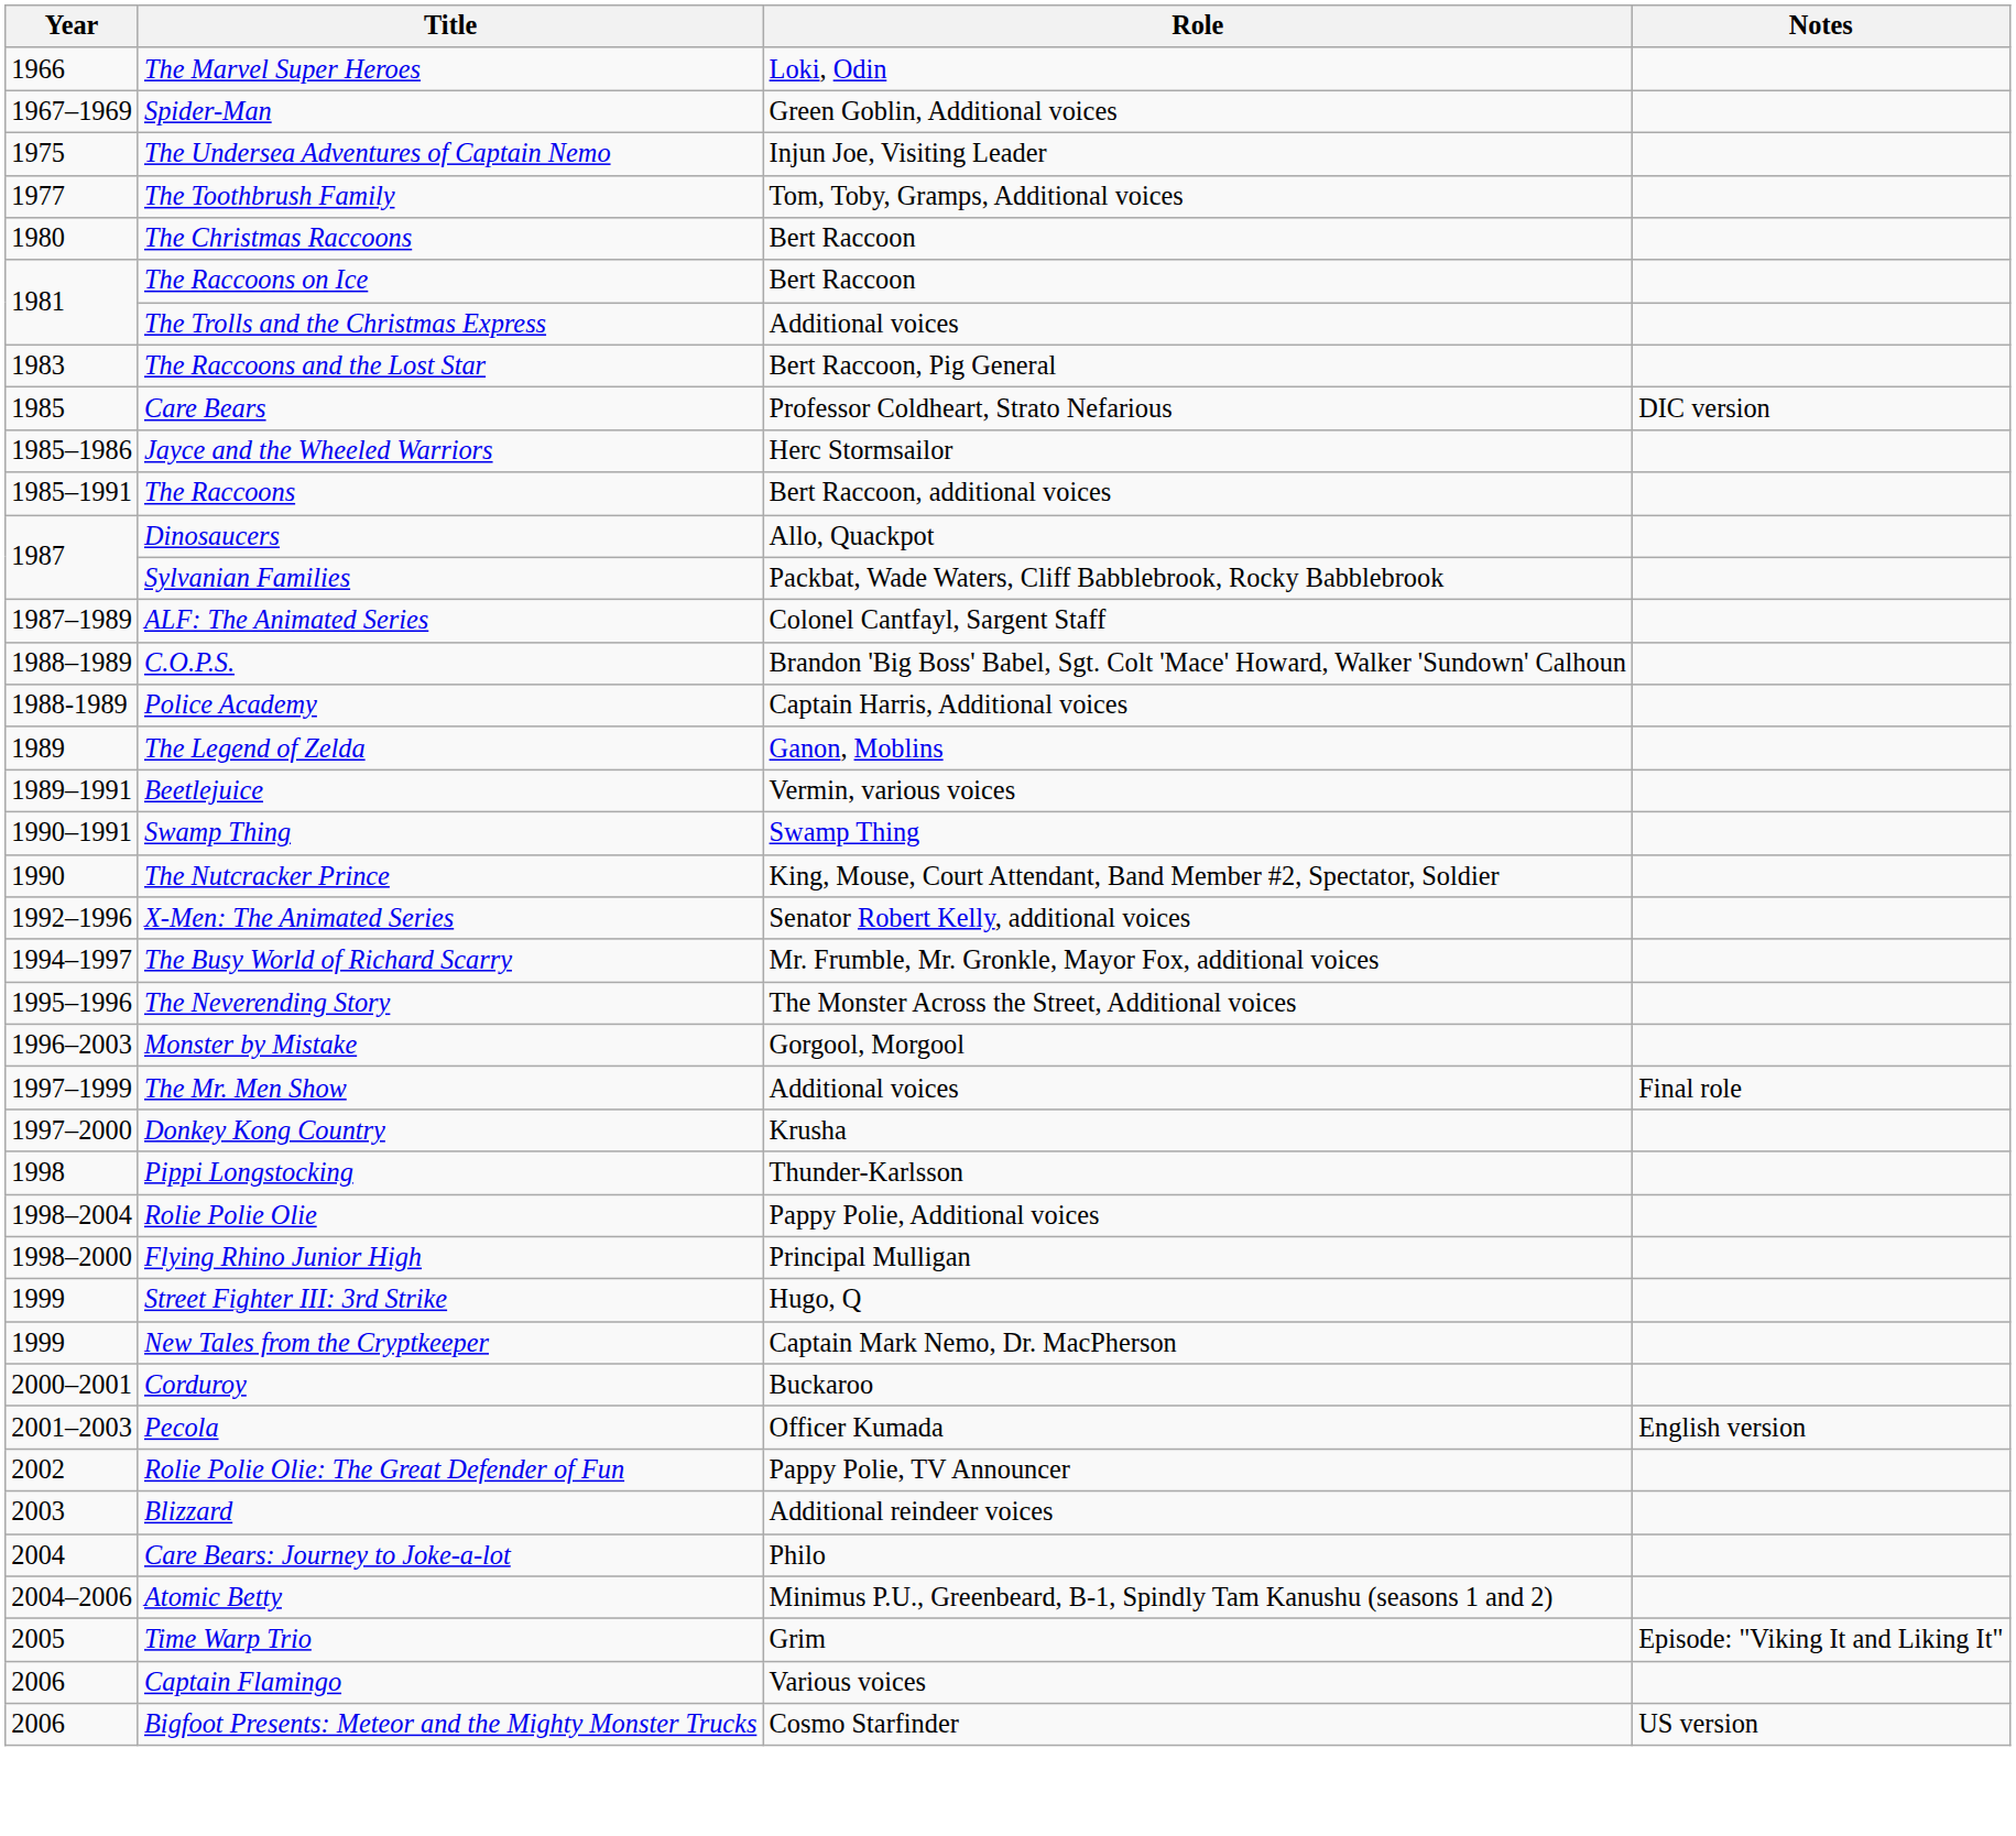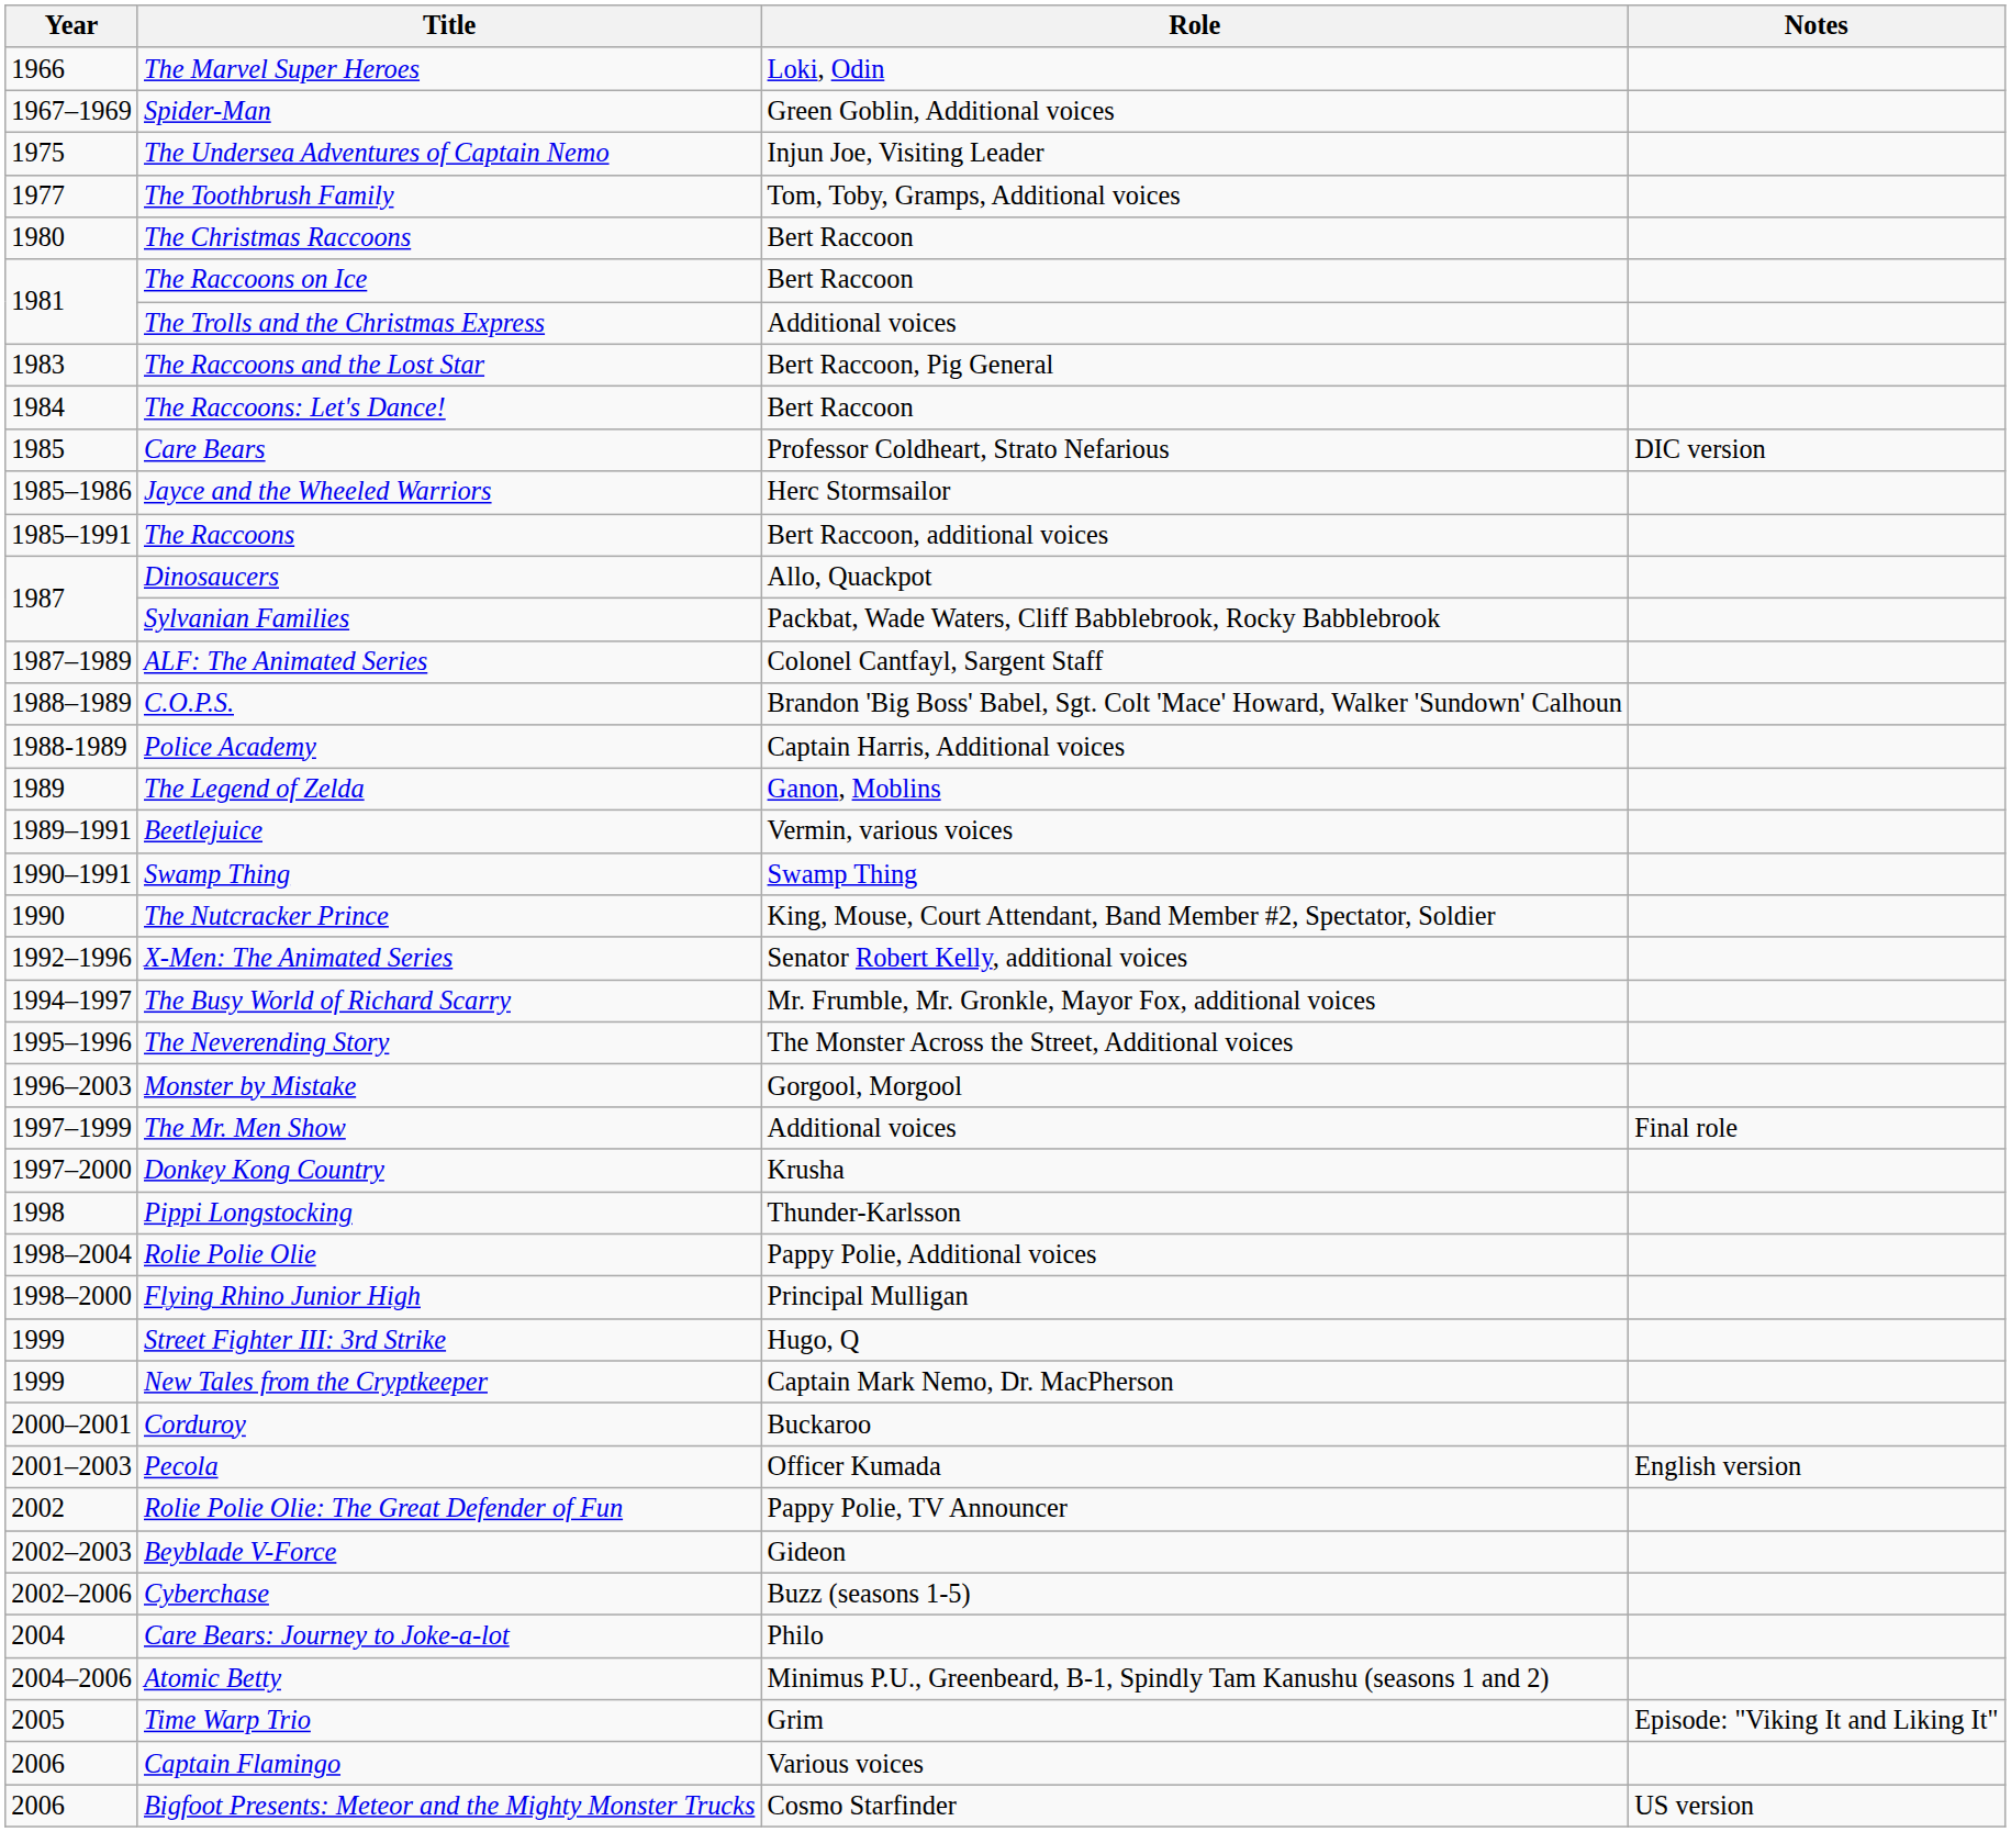+ row: 1984 | The Raccoons: Let's Dance! | Bert Raccoon
+ row: 2002–2003 | Beyblade V-Force | Gideon
+ row: 2002–2006 | Cyberchase | Buzz (seasons 1-5)
- row: 2003 | Blizzard | Additional reindeer voices
